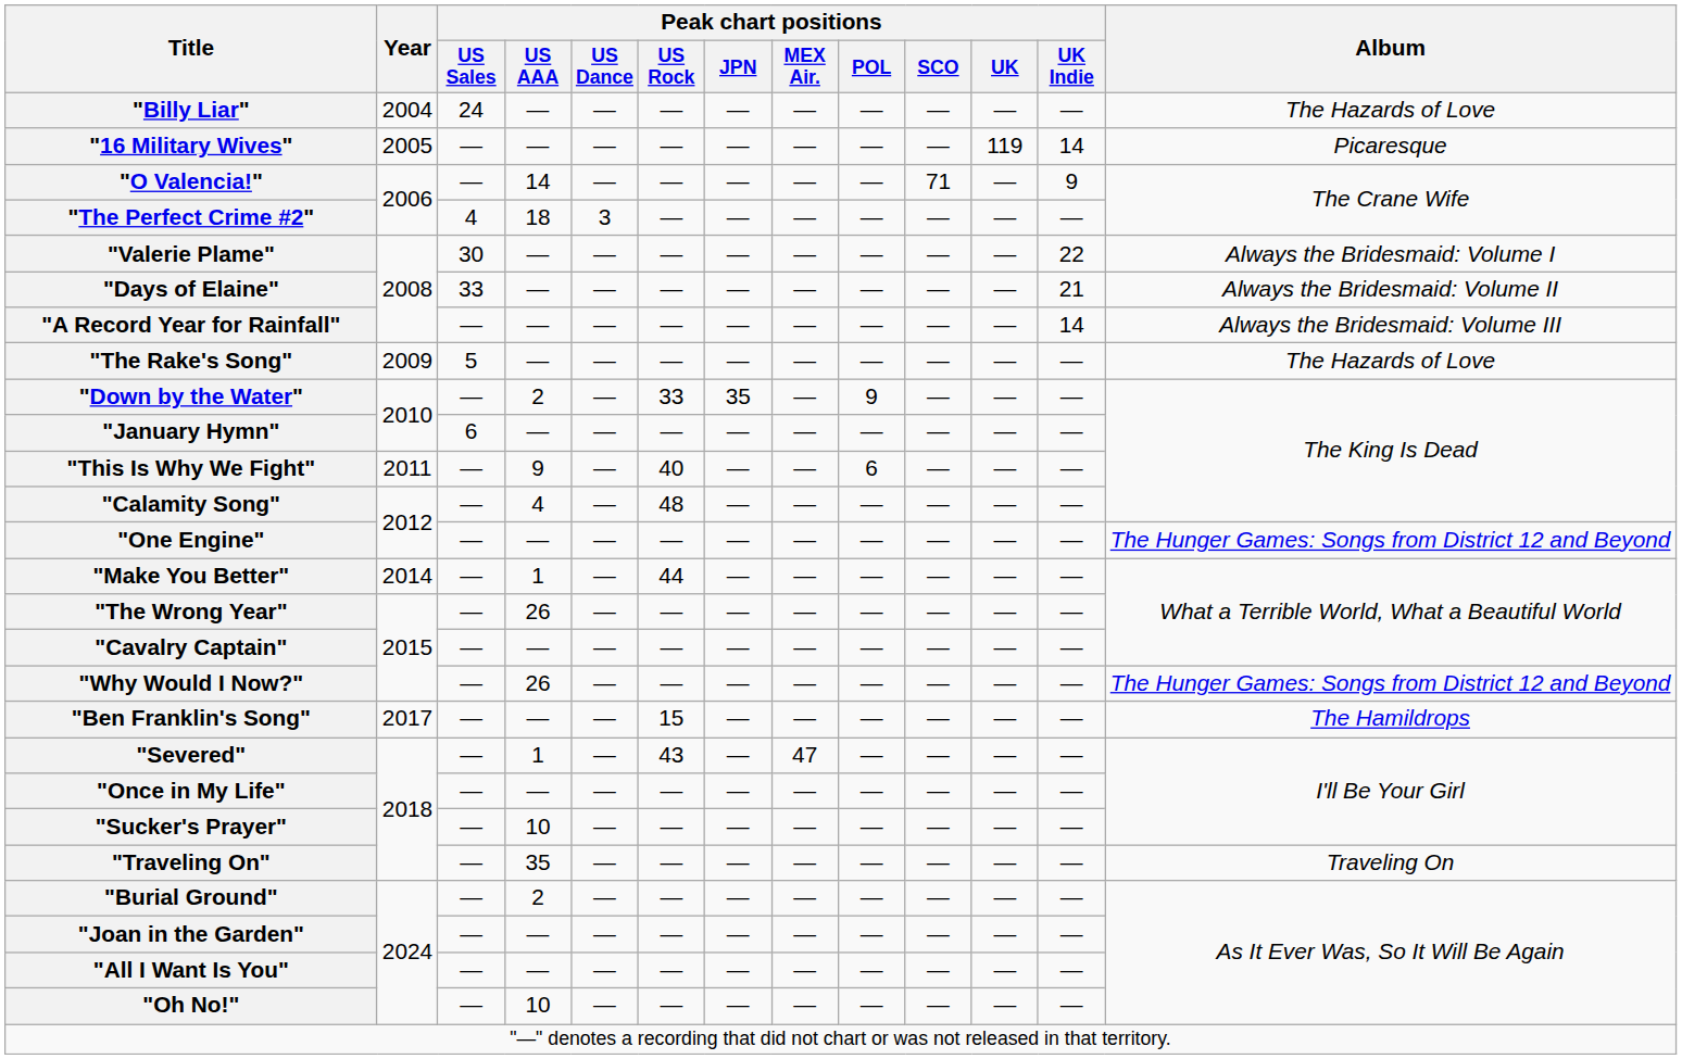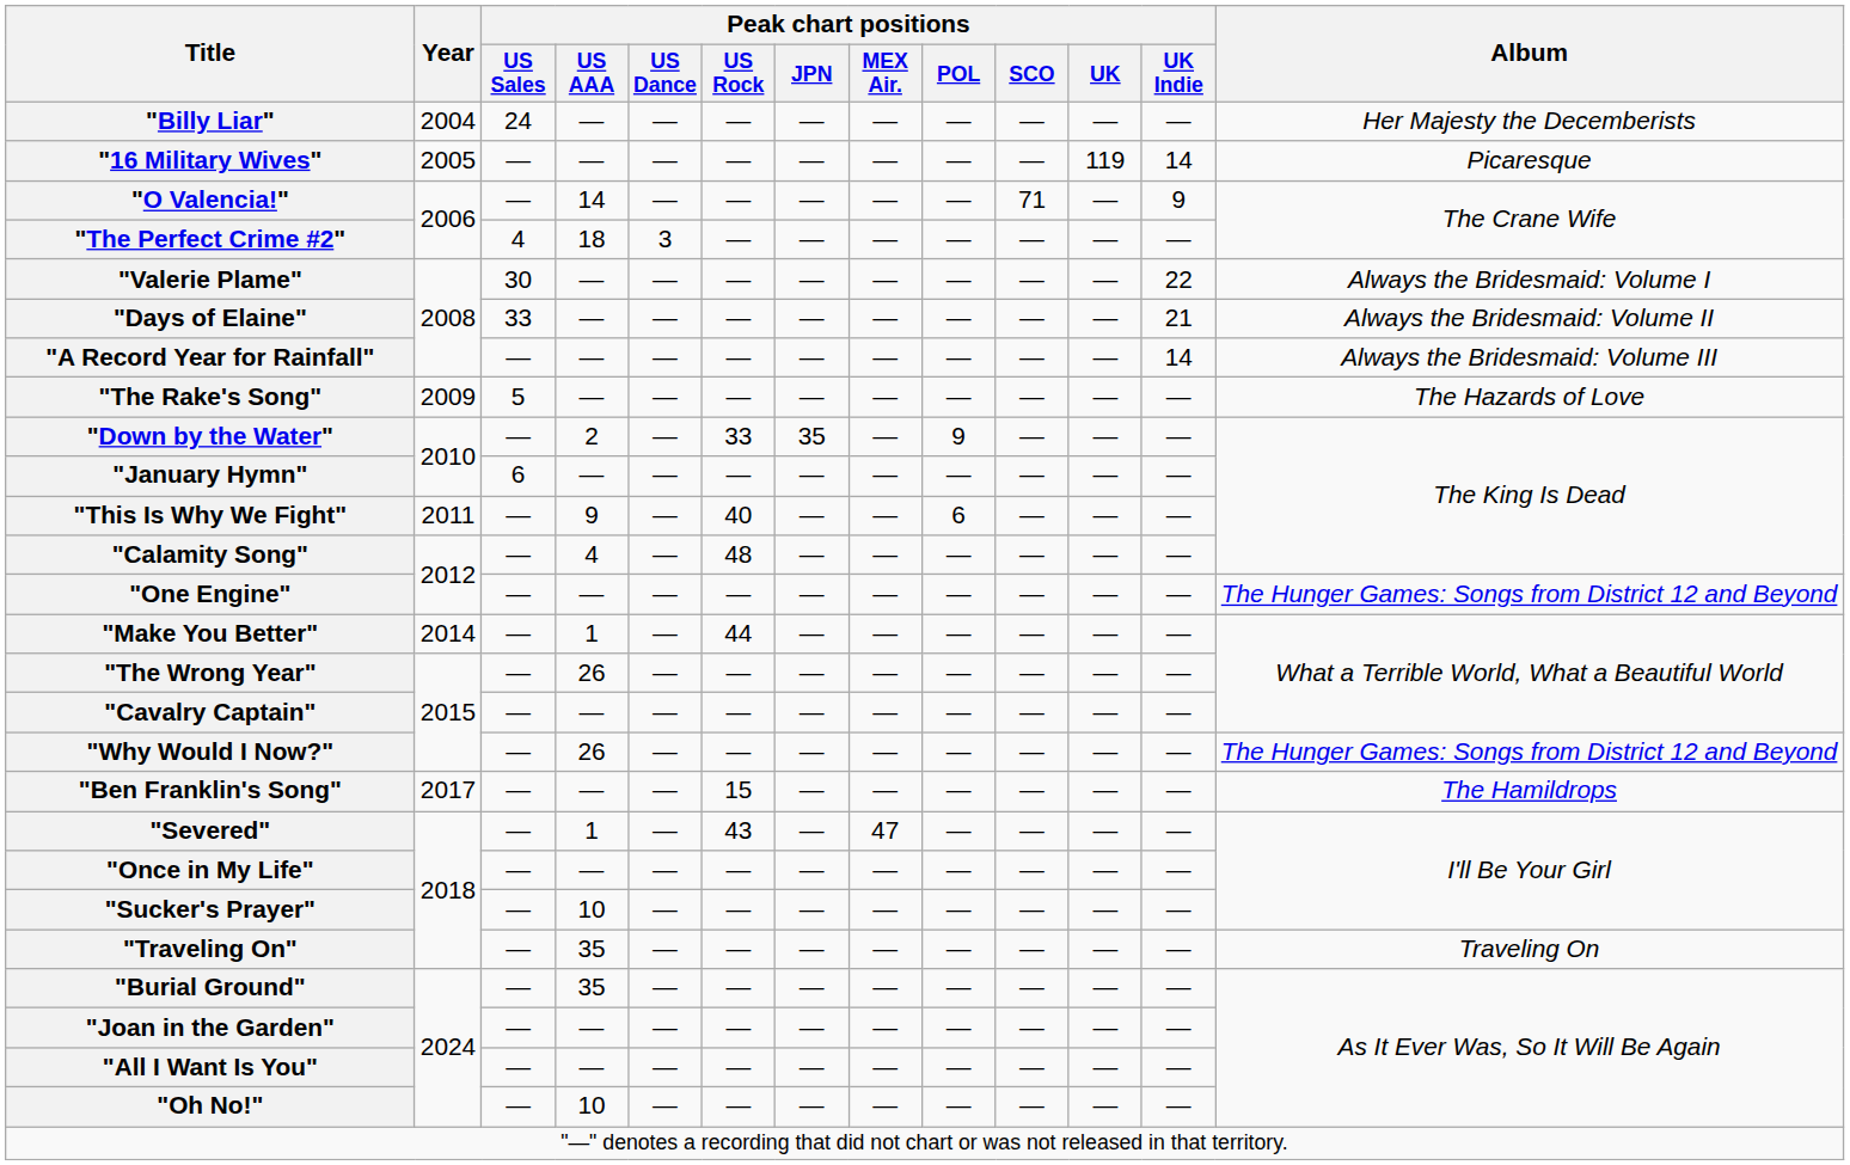"Billy Liar" | Album: The Hazards of Love -> Her Majesty the Decemberists
"Burial Ground" | Peak chart positions / US AAA: 2 -> 35
